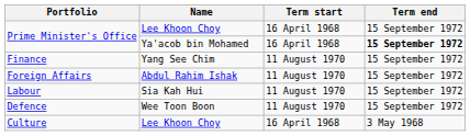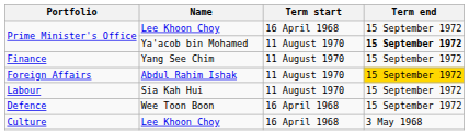Prime Minister's Office / Ya'acob bin Mohamed | Term start: 16 April 1968 -> 11 August 1970
Foreign Affairs | Term end: no background -> gold background
Defence | Term start: 11 August 1970 -> 16 April 1968
